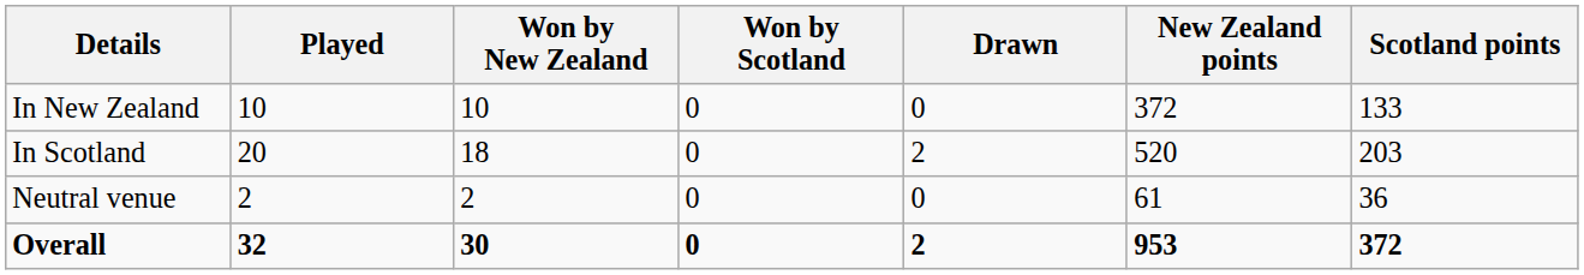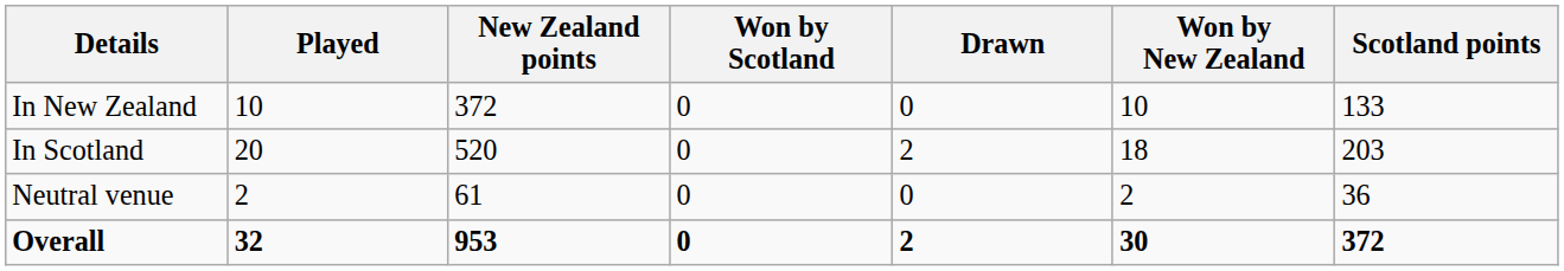columns swapped: Won by New Zealand <-> New Zealand points
